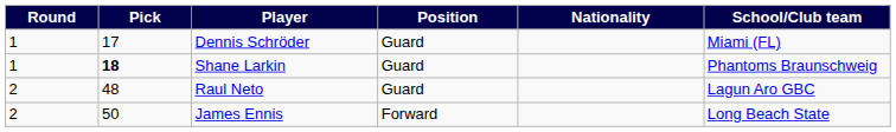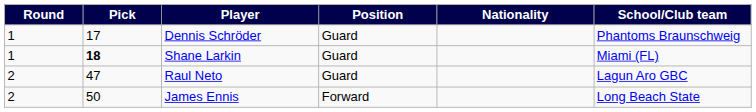Dennis Schröder | School/Club team: Miami (FL) -> Phantoms Braunschweig
Shane Larkin | School/Club team: Phantoms Braunschweig -> Miami (FL)
Raul Neto | Pick: 48 -> 47
